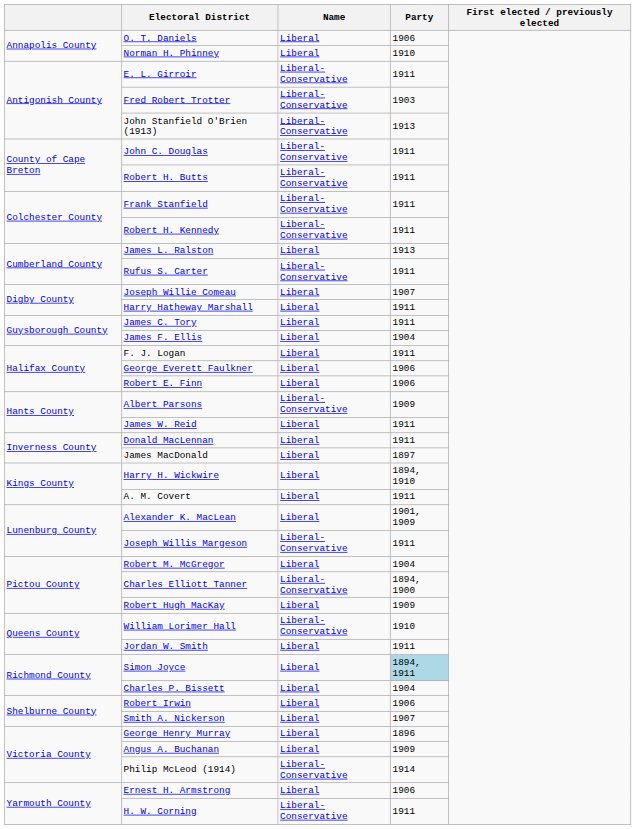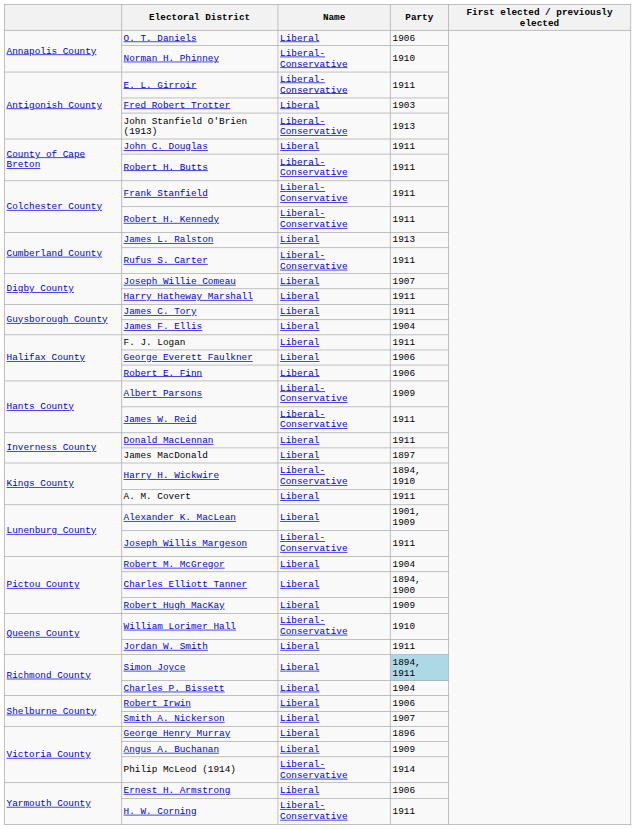Norman H. Phinney | Name: Liberal -> Liberal-Conservative
Fred Robert Trotter | Name: Liberal-Conservative -> Liberal
John C. Douglas | Name: Liberal-Conservative -> Liberal
James W. Reid | Name: Liberal -> Liberal-Conservative
Harry H. Wickwire | Name: Liberal -> Liberal-Conservative
Charles Elliott Tanner | Name: Liberal-Conservative -> Liberal
